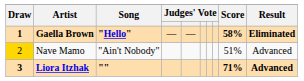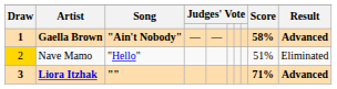Gaella Brown | Song: "Hello" -> "Ain't Nobody"
Gaella Brown | Result: Eliminated -> Advanced
Nave Mamo | Song: "Ain't Nobody" -> "Hello"
Nave Mamo | Result: Advanced -> Eliminated
